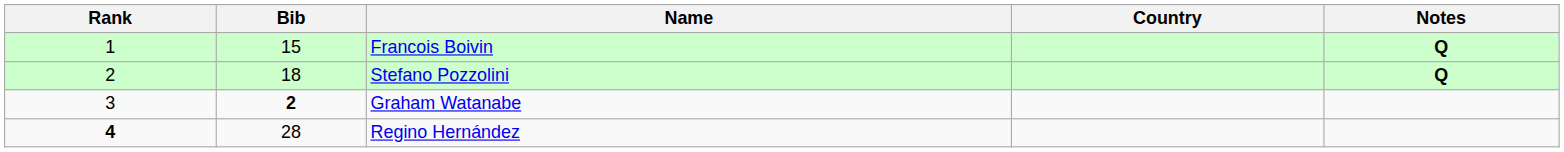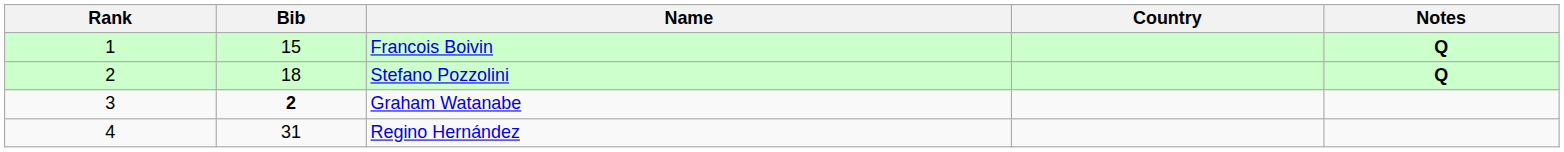Regino Hernández | Rank: bold -> normal
Regino Hernández | Bib: 28 -> 31
